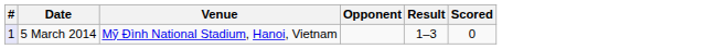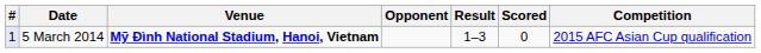+ column: Competition | 2015 AFC Asian Cup qualification
5 March 2014 | Venue: normal -> bold
